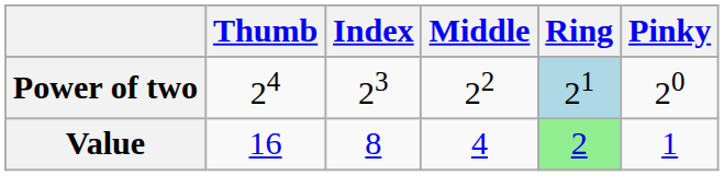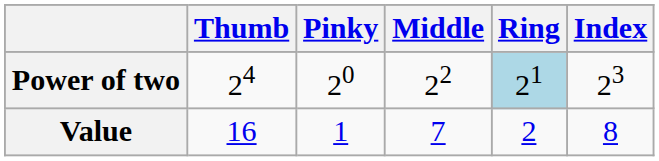columns swapped: Index <-> Pinky
Value | Middle: 4 -> 7
Value | Ring: lightgreen background -> no background
